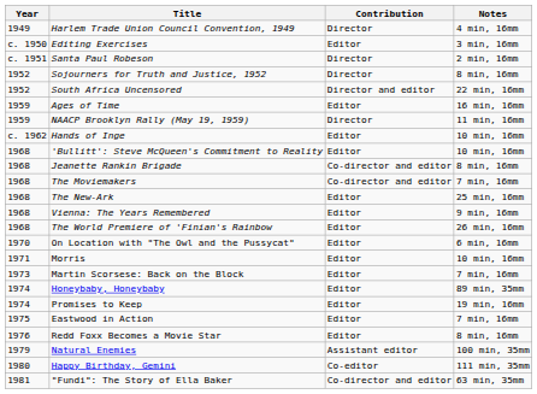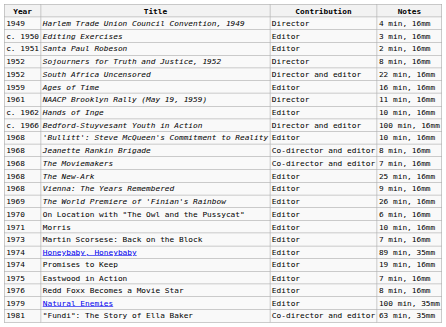Santa Paul Robeson | Contribution: Director -> Editor
NAACP Brooklyn Rally (May 19, 1959) | Year: 1959 -> 1961
+ row: c. 1966 | Bedford-Stuyvesant Youth in Action | Director and editor | 100 min, 16mm
The World Premiere of 'Finian's Rainbow | Year: 1968 -> 1969
Natural Enemies | Contribution: Assistant editor -> Editor
- row: 1980 | Happy Birthday, Gemini | Co-editor | 111 min, 35mm
